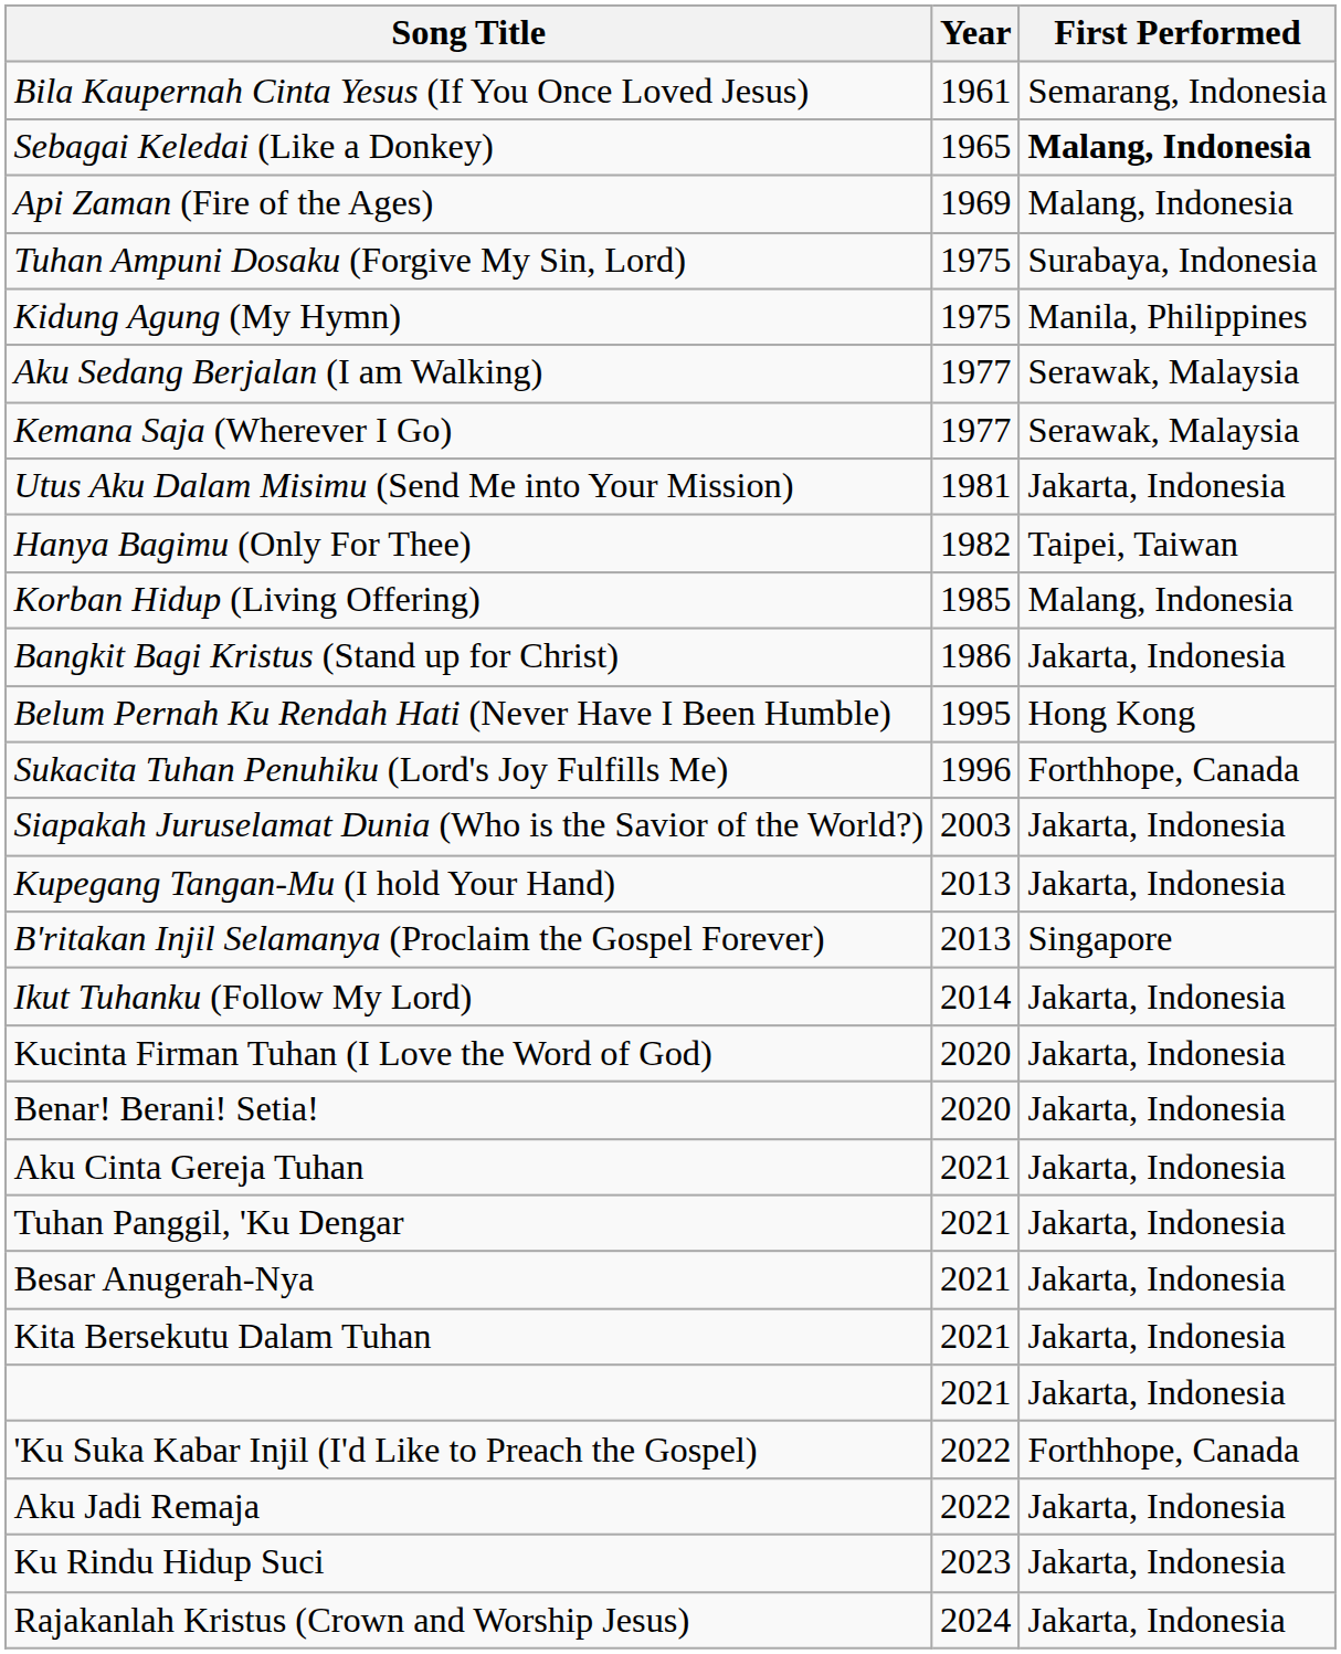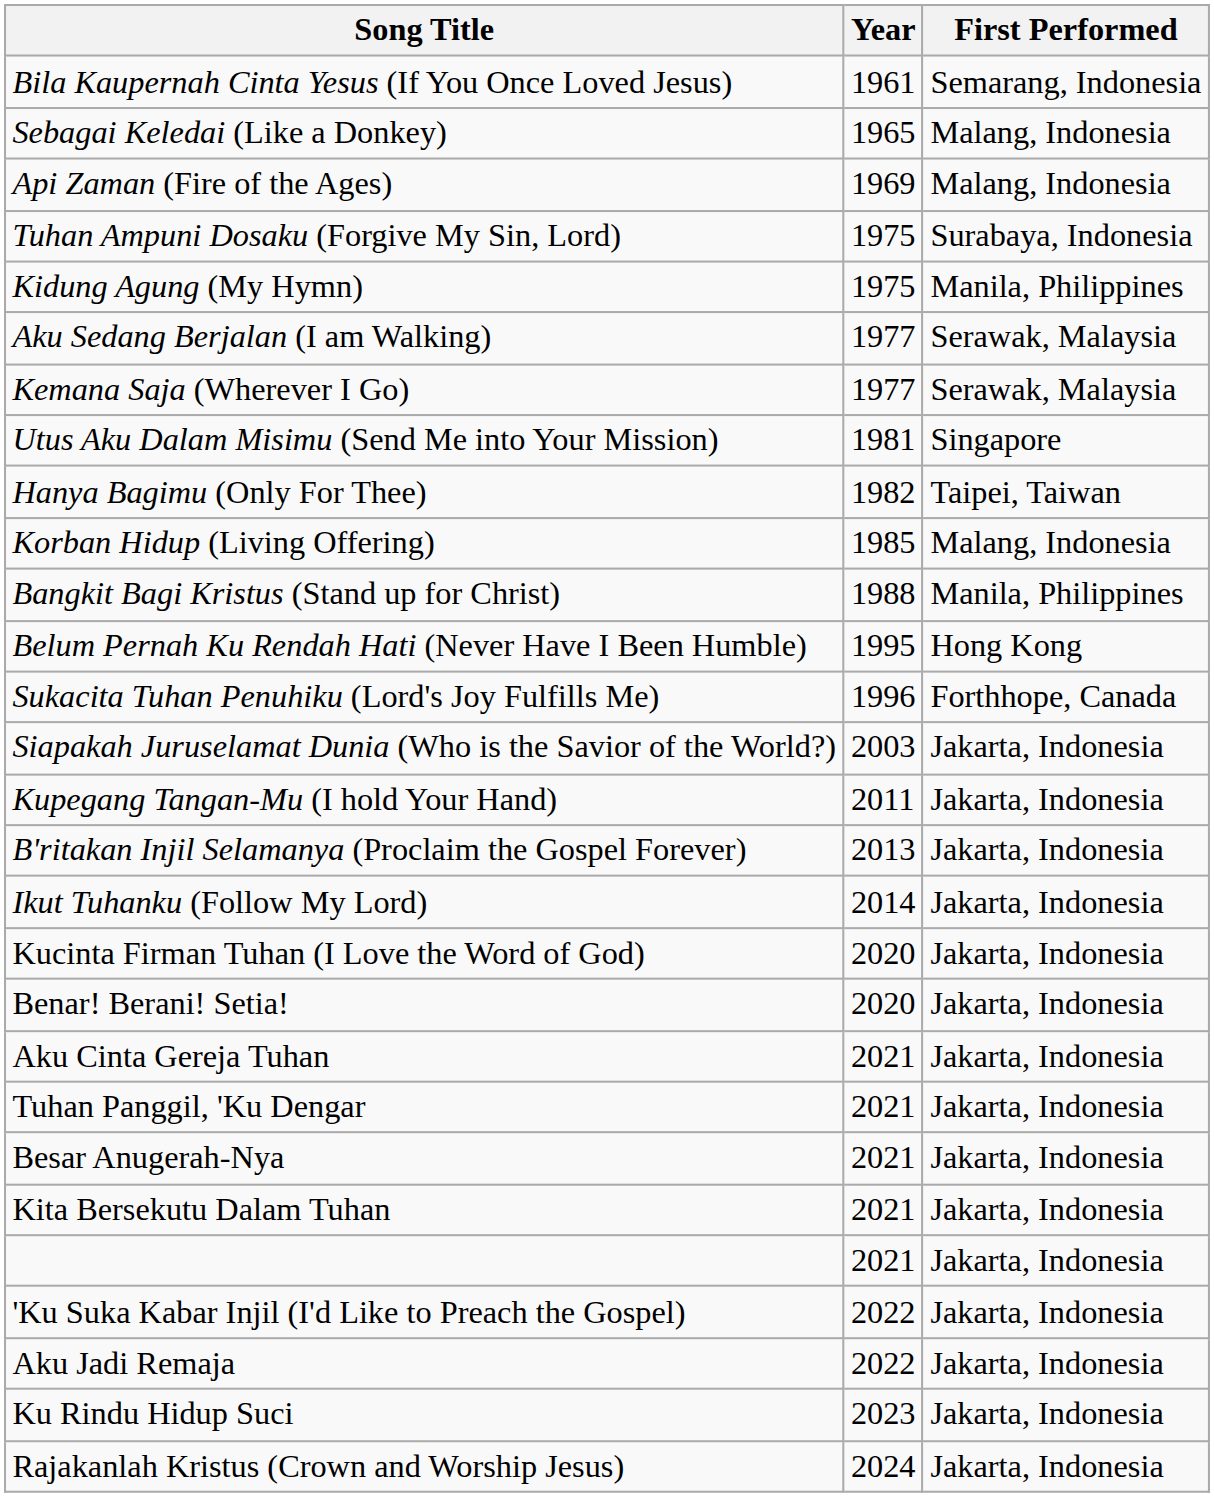Sebagai Keledai (Like a Donkey) | First Performed: bold -> normal
Utus Aku Dalam Misimu (Send Me into Your Mission) | First Performed: Jakarta, Indonesia -> Singapore
Bangkit Bagi Kristus (Stand up for Christ) | Year: 1986 -> 1988
Bangkit Bagi Kristus (Stand up for Christ) | First Performed: Jakarta, Indonesia -> Manila, Philippines
Kupegang Tangan-Mu (I hold Your Hand) | Year: 2013 -> 2011
B'ritakan Injil Selamanya (Proclaim the Gospel Forever) | First Performed: Singapore -> Jakarta, Indonesia
'Ku Suka Kabar Injil (I'd Like to Preach the Gospel) | First Performed: Forthhope, Canada -> Jakarta, Indonesia
